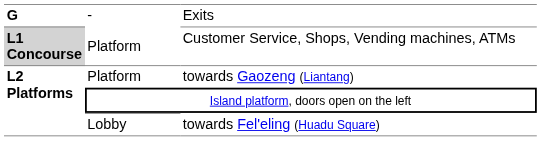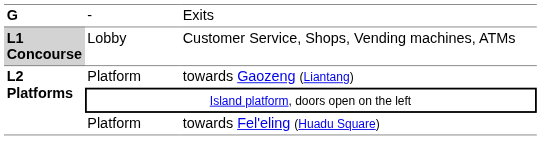Customer Service, Shops, Vending machines, ATMs | column 2: Platform -> Lobby
towards Fel'eling (Huadu Square) | column 2: Lobby -> Platform
